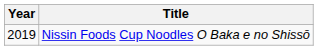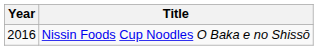Nissin Foods Cup Noodles O Baka e no Shissō | Year: 2019 -> 2016
